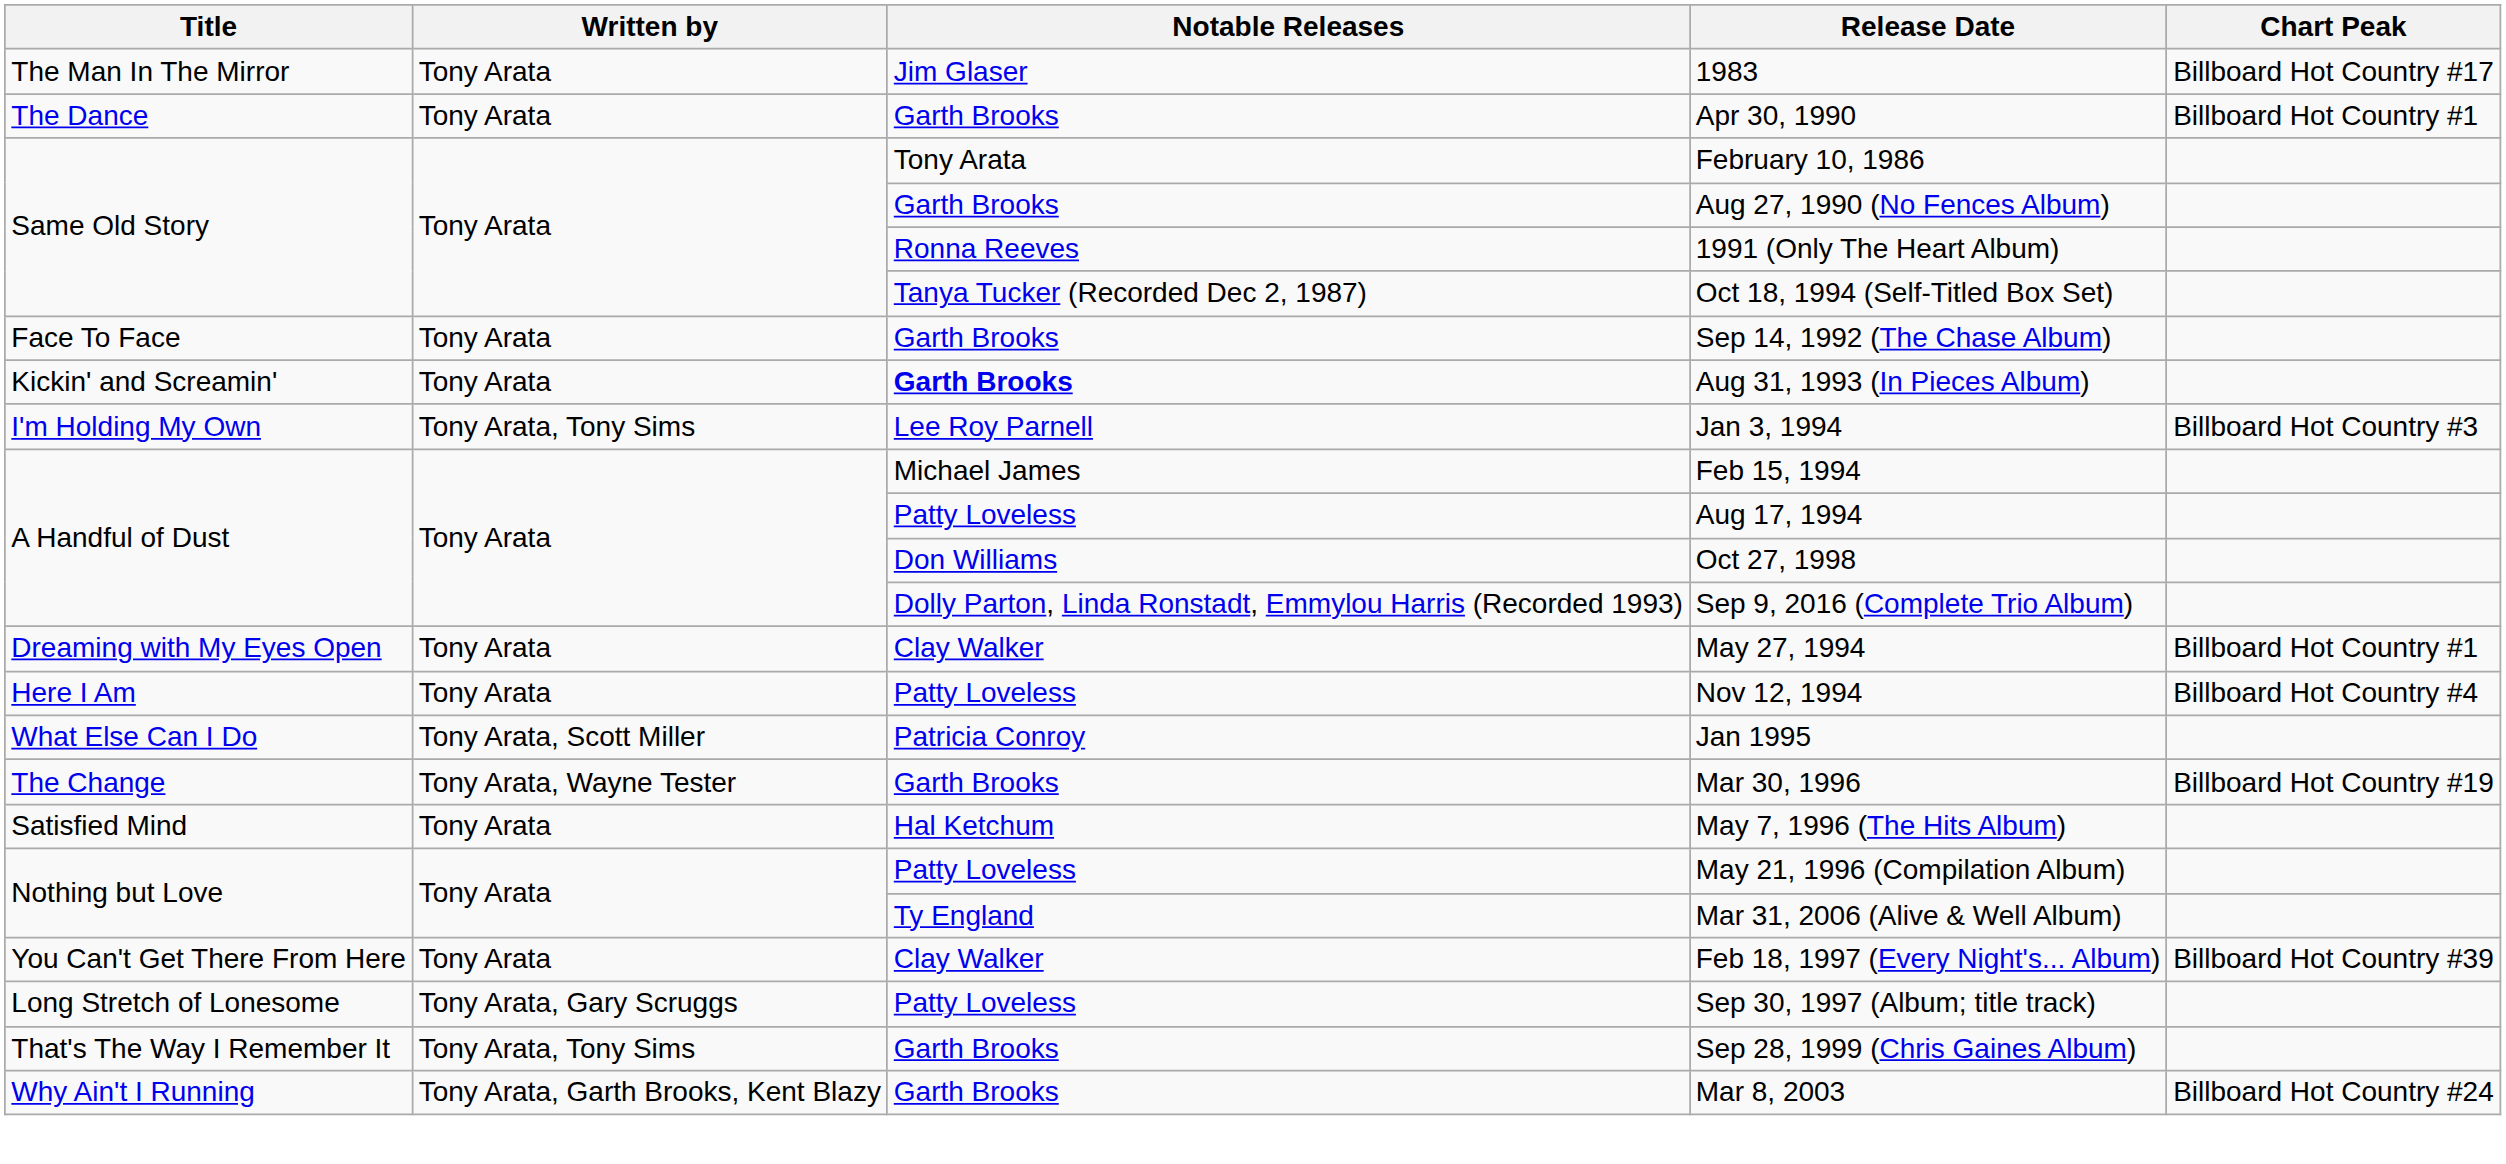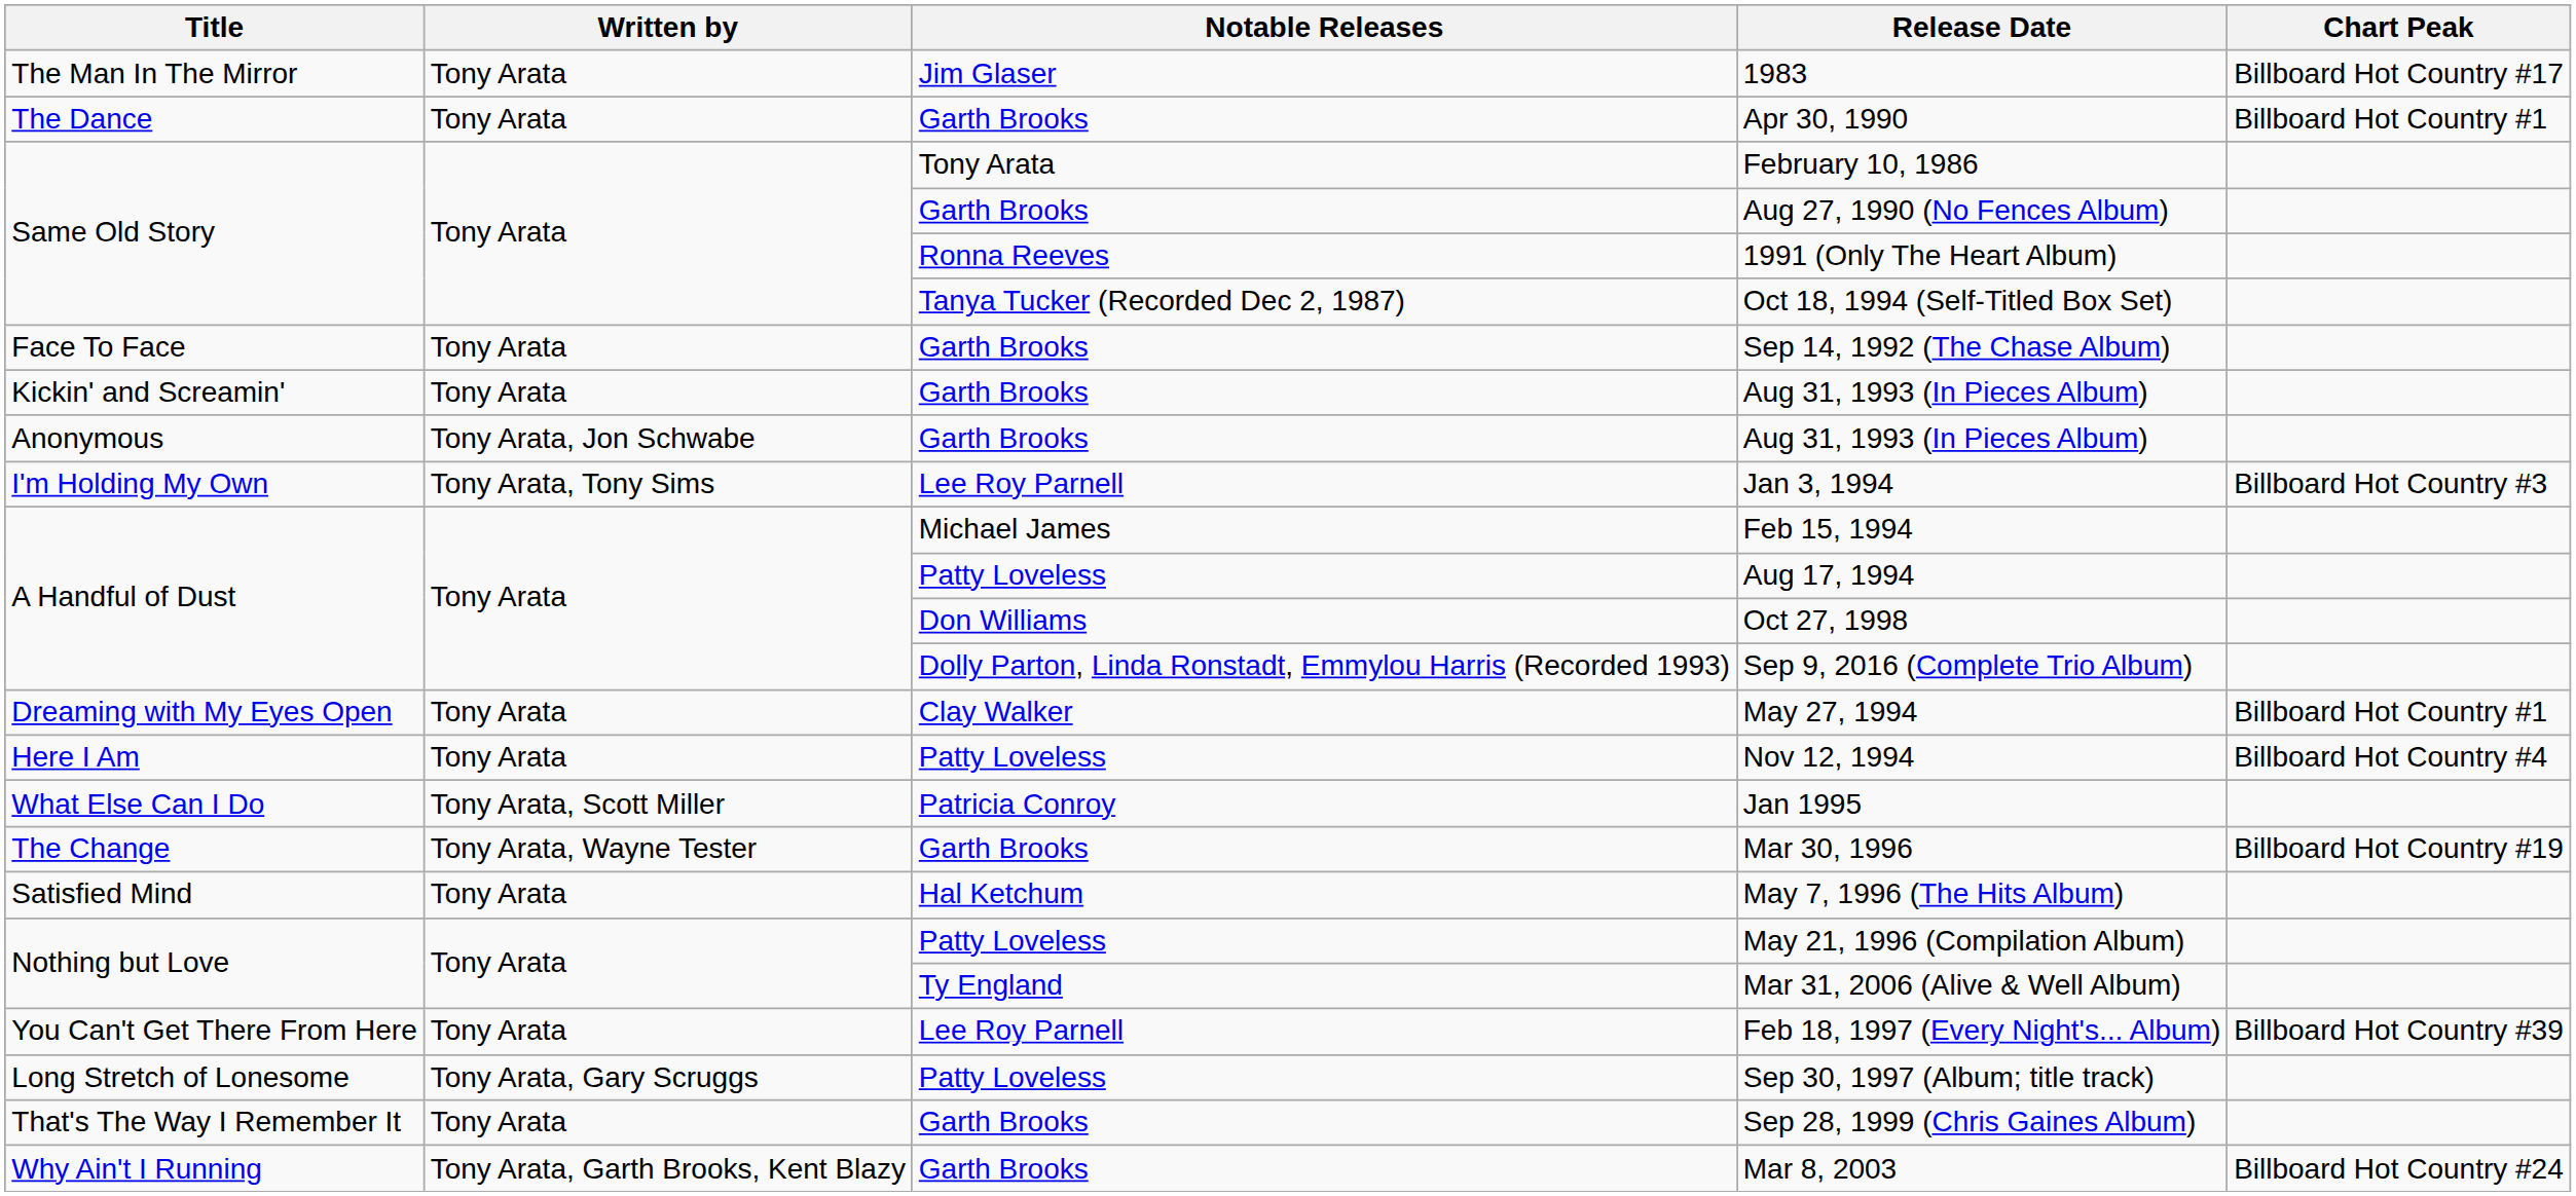Kickin' and Screamin' / Aug 31, 1993 (In Pieces Album) | Notable Releases: bold -> normal
+ row: Anonymous | Tony Arata, Jon Schwabe | Garth Brooks | Aug 31, 1993 (In Pieces Album)
Feb 18, 1997 (Every Night's... Album) | Notable Releases: Clay Walker -> Lee Roy Parnell
Sep 28, 1999 (Chris Gaines Album) | Written by: Tony Arata, Tony Sims -> Tony Arata
